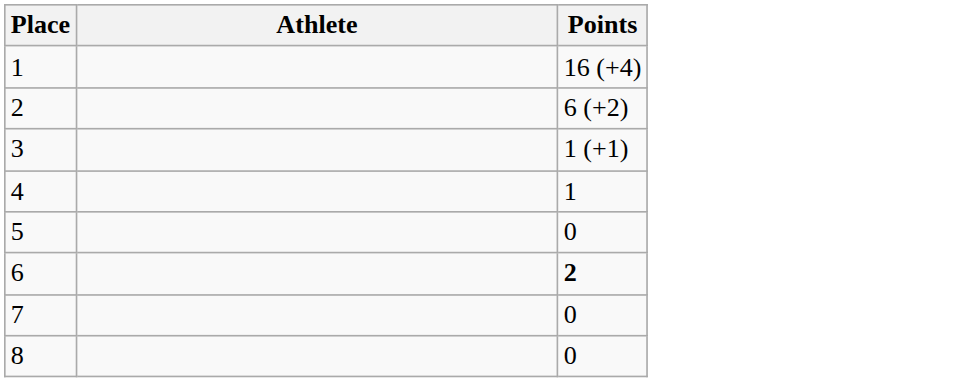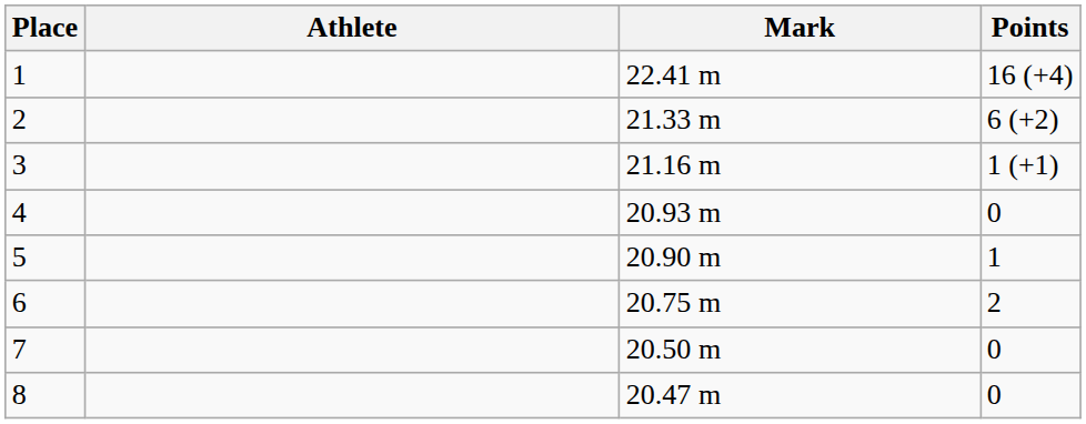+ column: Mark | 22.41 m | 21.33 m | 21.16 m | 20.93 m | 20.90 m | 20.75 m | 20.50 m | 20.47 m
4 | Points: 1 -> 0
5 | Points: 0 -> 1
6 | Points: bold -> normal
